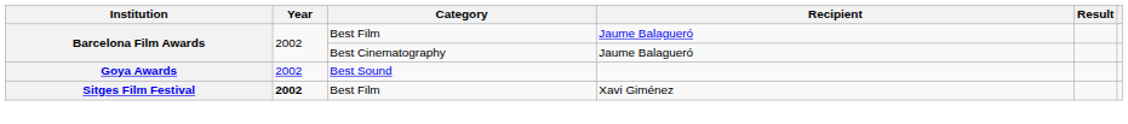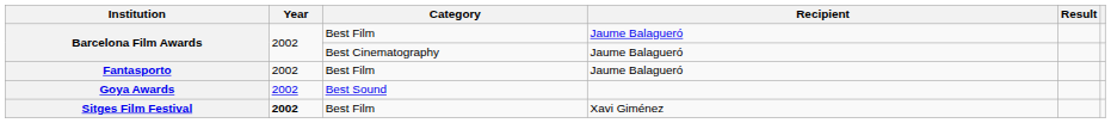+ row: Fantasporto | 2002 | Best Film | Jaume Balagueró
